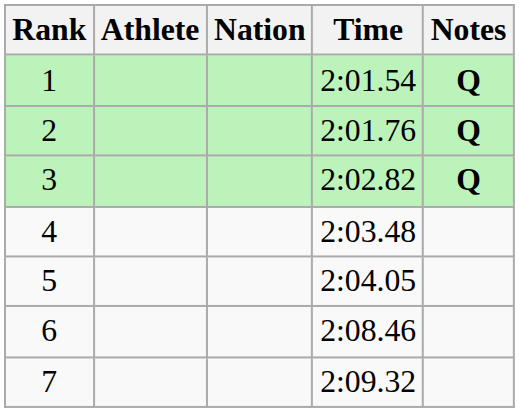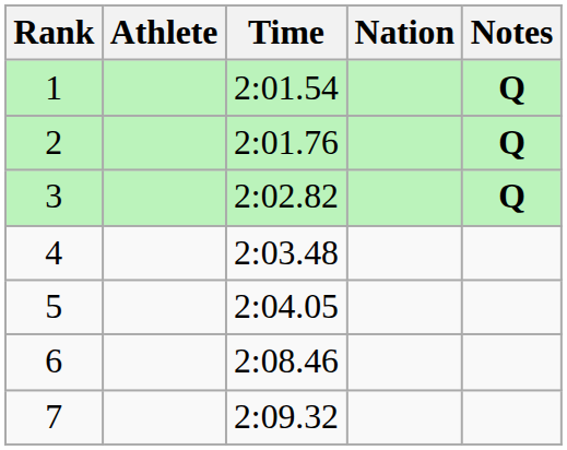columns swapped: Nation <-> Time
